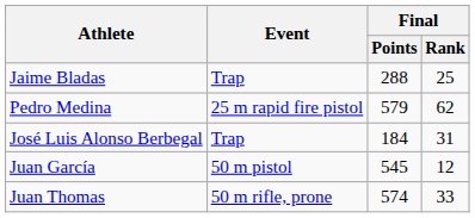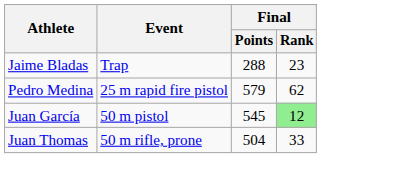Jaime Bladas | Final / Rank: 25 -> 23
- row: José Luis Alonso Berbegal | Trap | 184 | 31
Juan García | Final / Rank: no background -> lightgreen background
Juan Thomas | Final / Points: 574 -> 504
